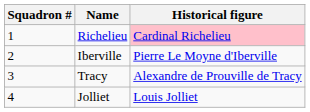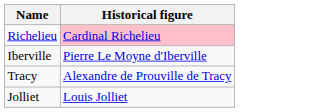- column: Squadron # | 1 | 2 | 3 | 4
